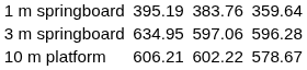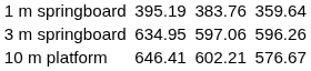3 m springboard | column 7: 596.28 -> 596.26
10 m platform | column 3: 606.21 -> 646.41
10 m platform | column 5: 602.22 -> 602.21
10 m platform | column 7: 578.67 -> 576.67
